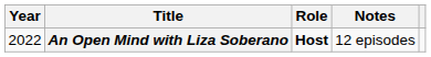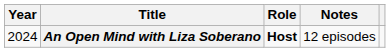An Open Mind with Liza Soberano | Year: 2022 -> 2024
